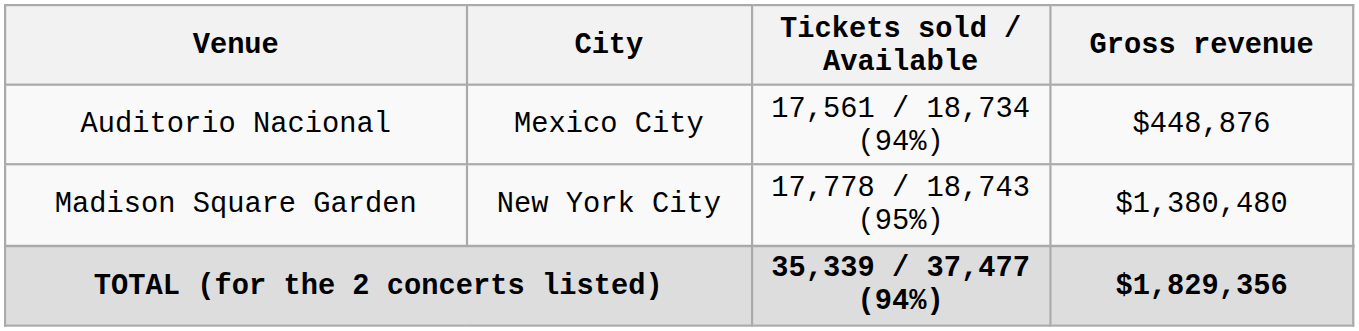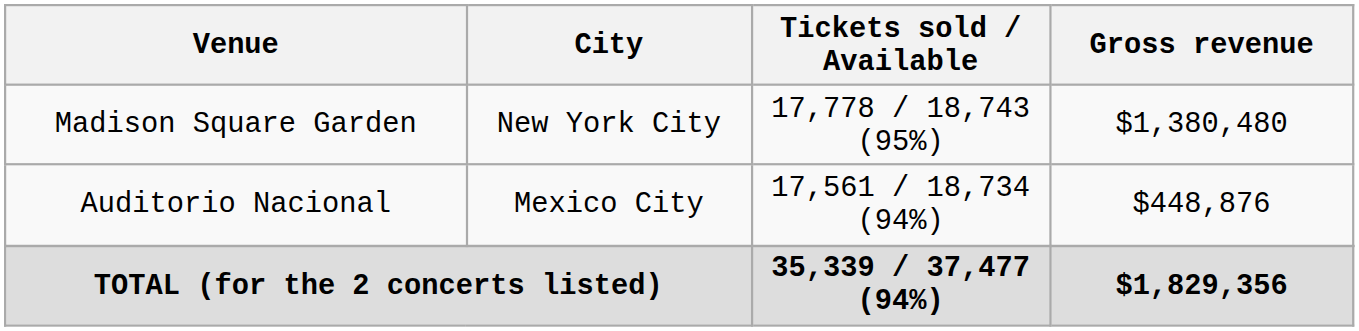rows swapped: Madison Square Garden <-> Auditorio Nacional
